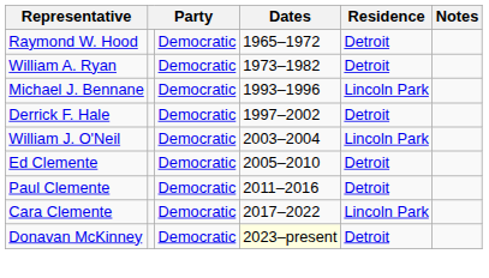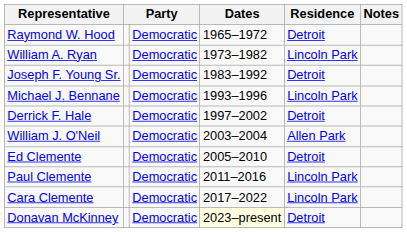William A. Ryan | Residence: Detroit -> Lincoln Park
+ row: Joseph F. Young Sr. | Democratic | 1983–1992 | Detroit
William J. O'Neil | Residence: Lincoln Park -> Allen Park
Paul Clemente | Residence: Detroit -> Lincoln Park
